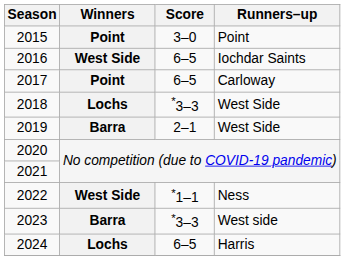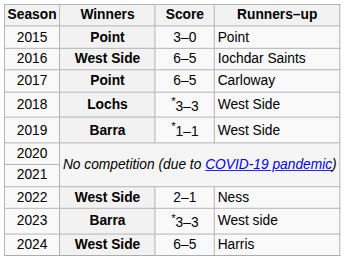2019 | Score: 2–1 -> *1–1
2022 | Score: *1–1 -> 2–1
2024 | Winners: Lochs -> West Side
